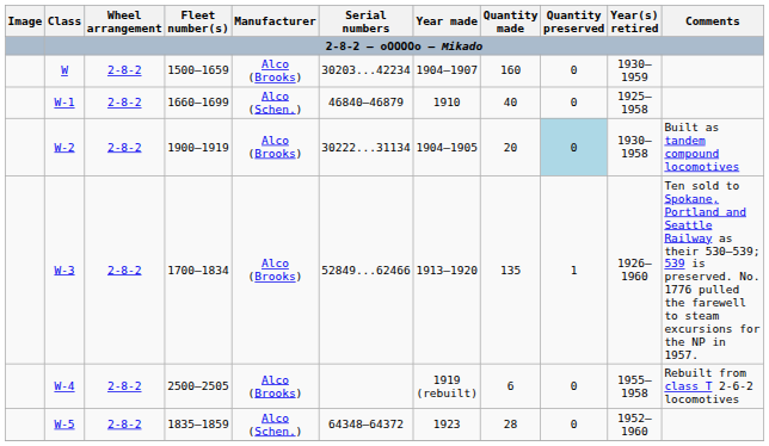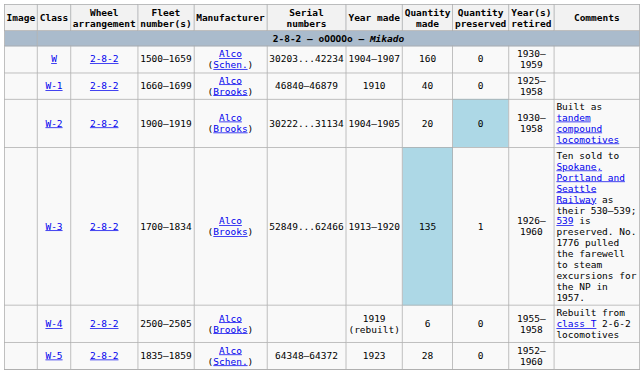W | Manufacturer: Alco (Brooks) -> Alco (Schen.)
W-1 | Manufacturer: Alco (Schen.) -> Alco (Brooks)
W-3 | Quantity made: no background -> lightblue background
